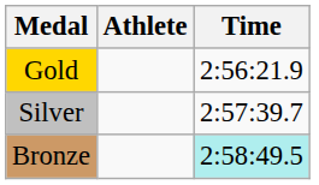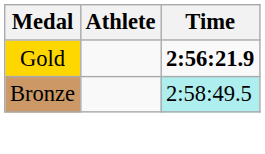Gold | Time: normal -> bold
- row: Silver | 2:57:39.7
